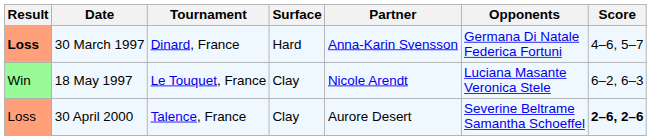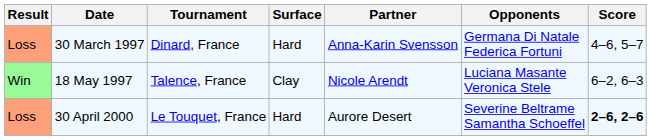30 March 1997 | Result: bold -> normal
18 May 1997 | Tournament: Le Touquet, France -> Talence, France
30 April 2000 | Tournament: Talence, France -> Le Touquet, France
30 April 2000 | Surface: Clay -> Hard
